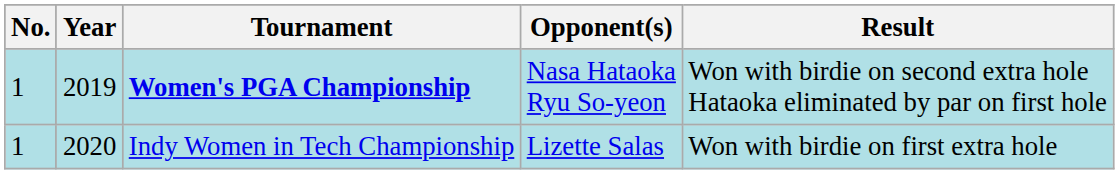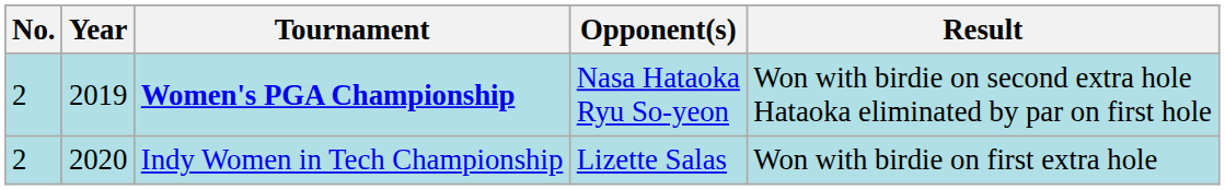Women's PGA Championship | No.: 1 -> 2
Indy Women in Tech Championship | No.: 1 -> 2
